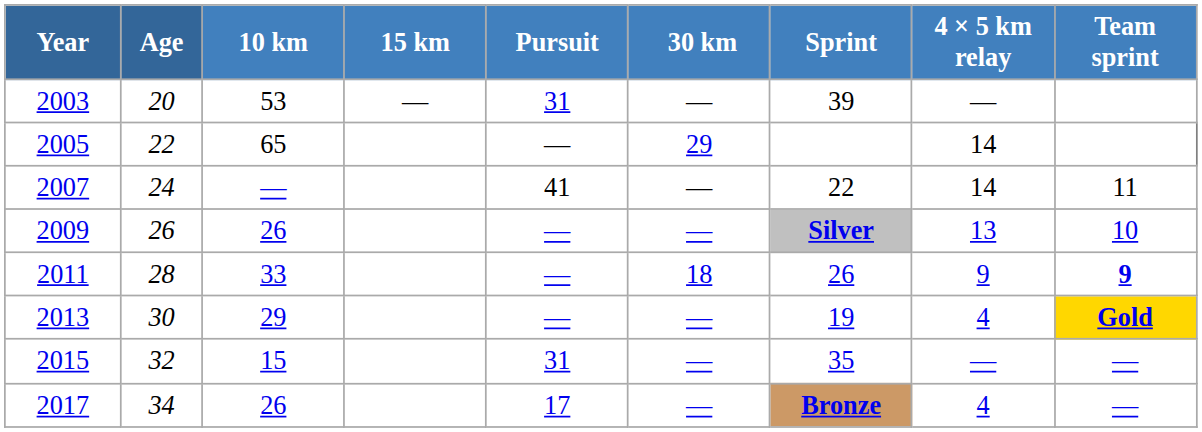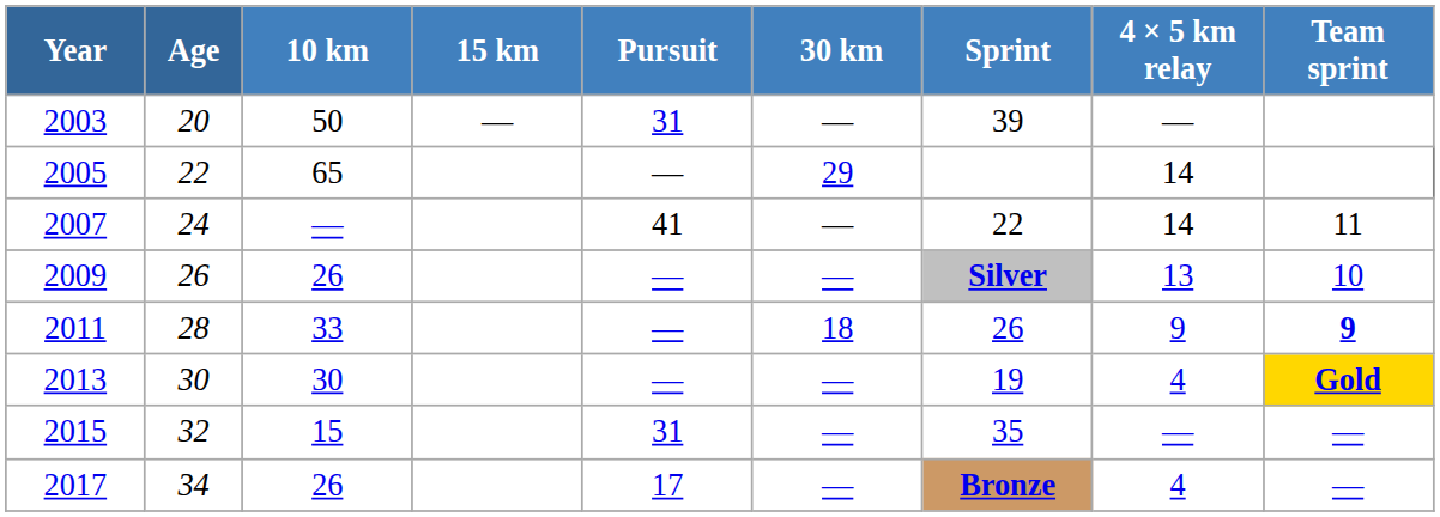2003 | 10 km: 53 -> 50
2013 | 10 km: 29 -> 30
